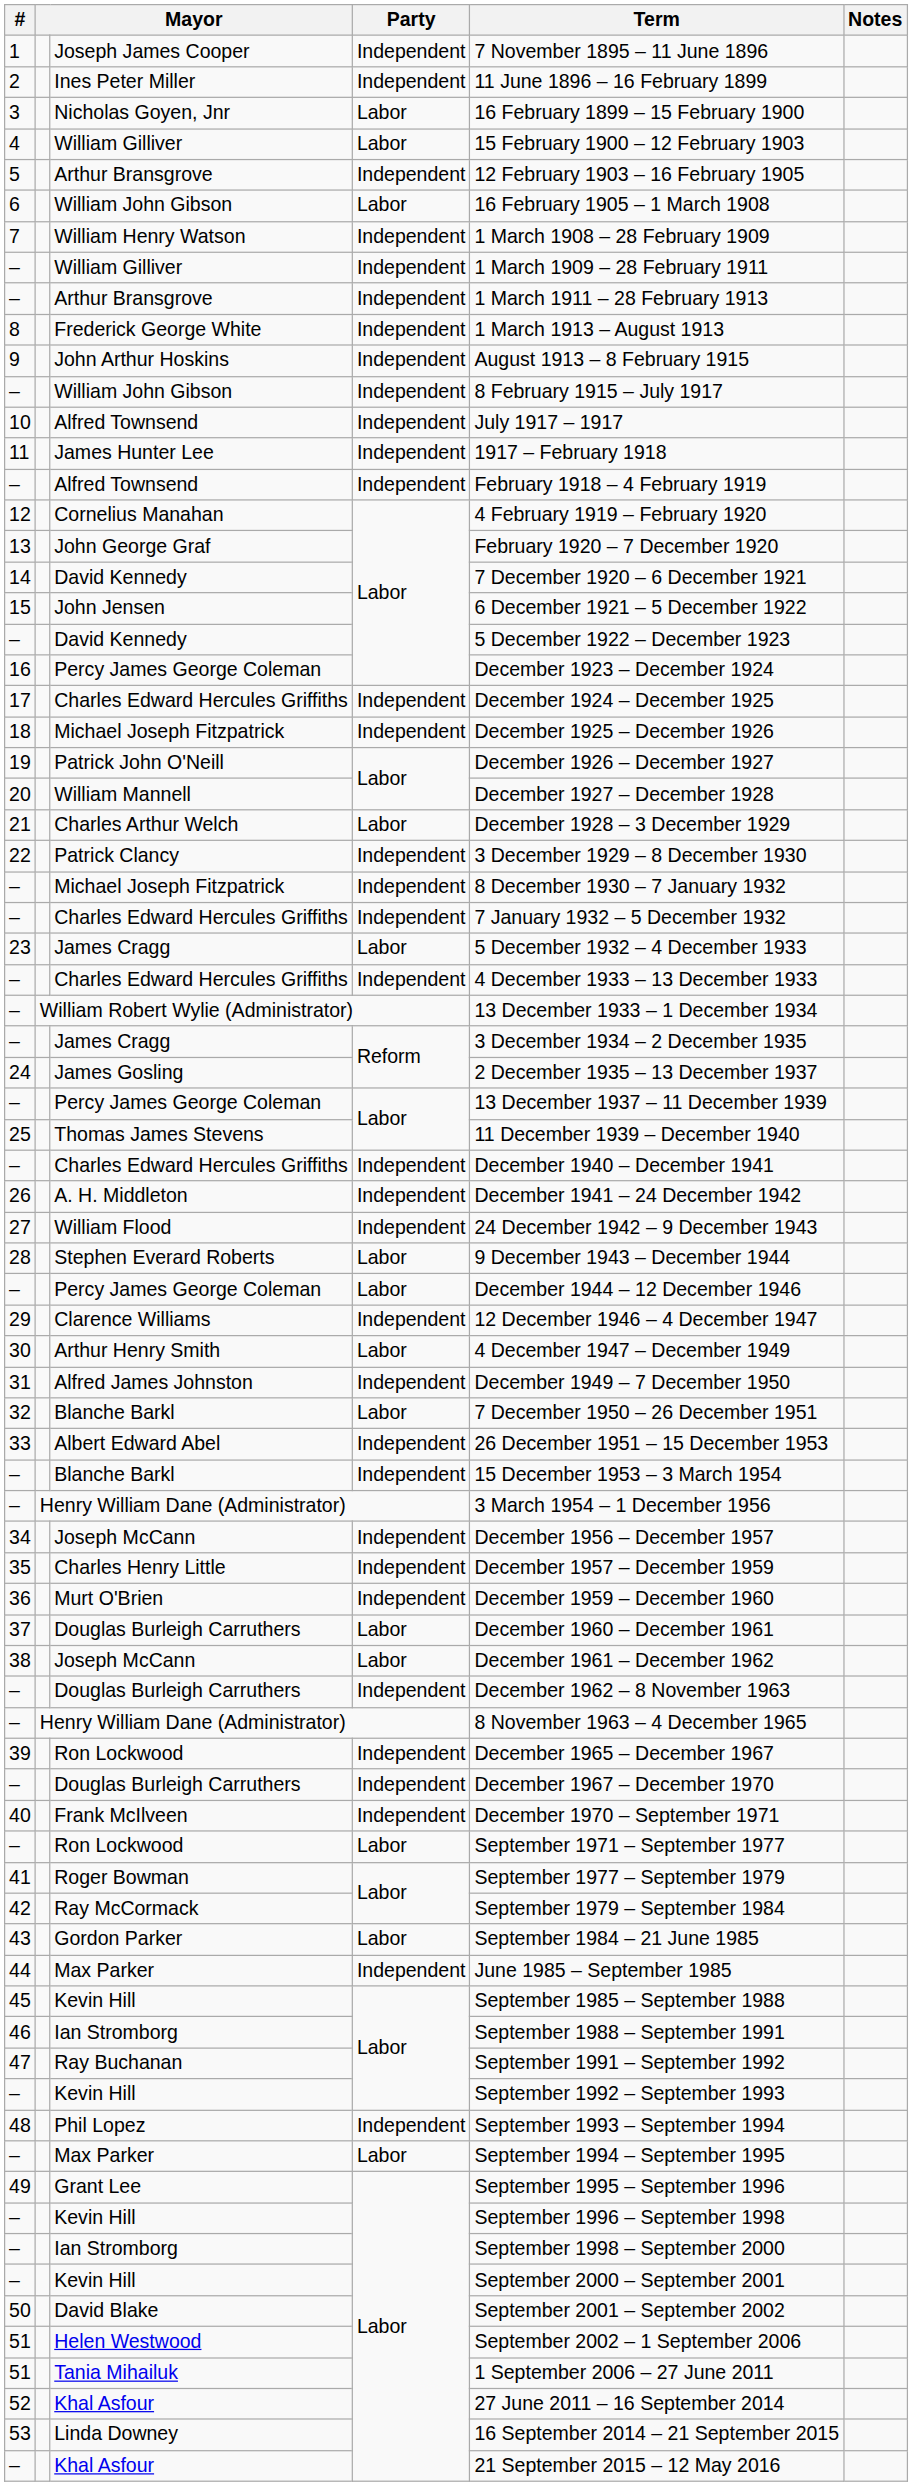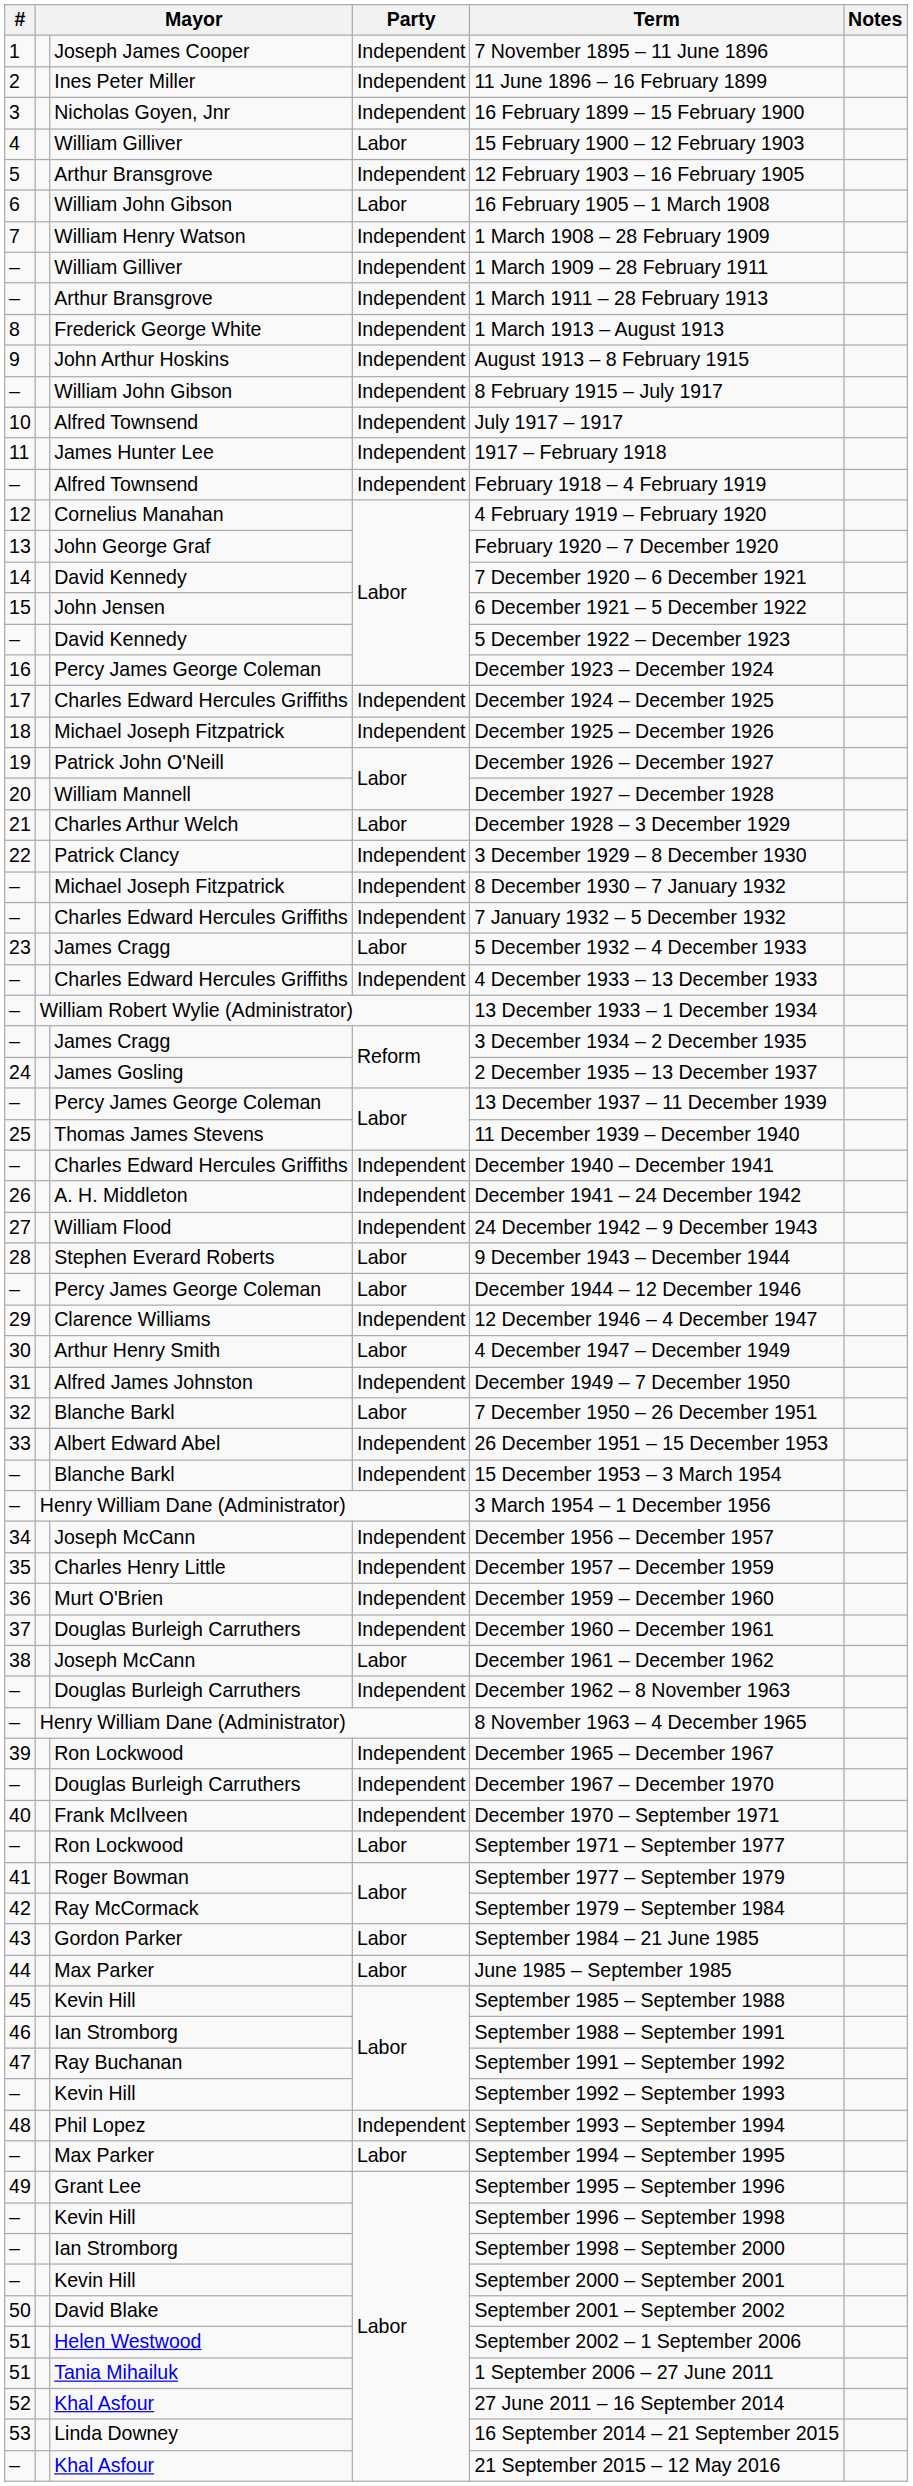Nicholas Goyen, Jnr | Party: Labor -> Independent
37 / Douglas Burleigh Carruthers | Party: Labor -> Independent
44 / Max Parker | Party: Independent -> Labor
